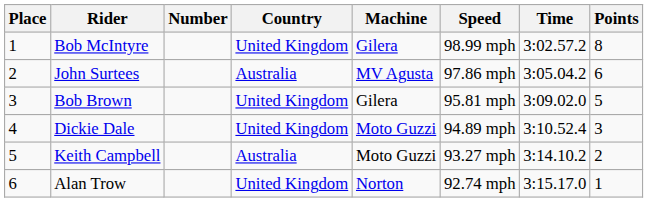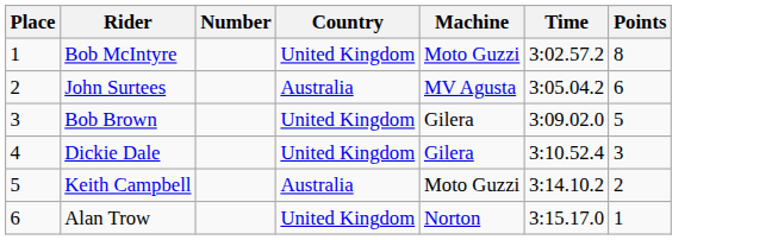- column: Speed | 98.99 mph | 97.86 mph | 95.81 mph | 94.89 mph | 93.27 mph | 92.74 mph
Bob McIntyre | Machine: Gilera -> Moto Guzzi
Dickie Dale | Machine: Moto Guzzi -> Gilera
